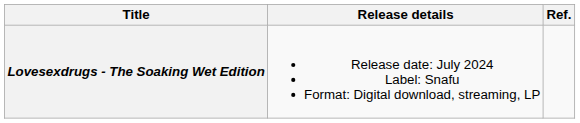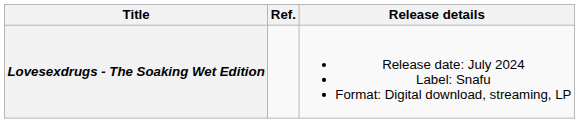columns swapped: Release details <-> Ref.
